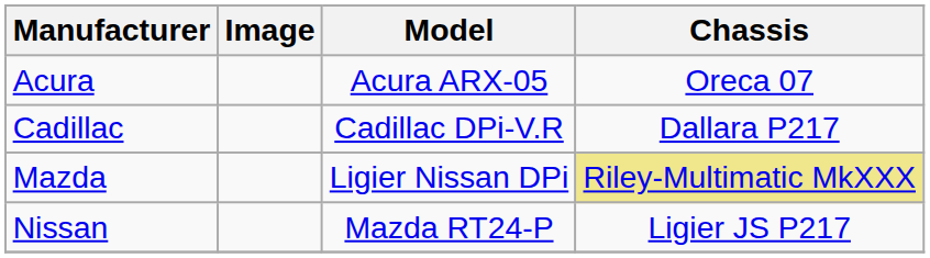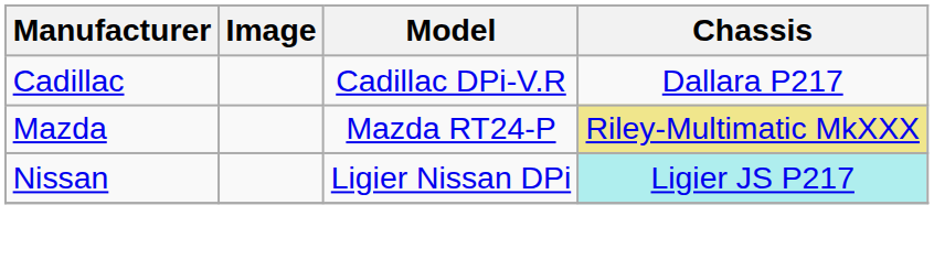- row: Acura | Acura ARX-05 | Oreca 07
Mazda | Model: Ligier Nissan DPi -> Mazda RT24-P
Nissan | Model: Mazda RT24-P -> Ligier Nissan DPi
Nissan | Chassis: no background -> paleturquoise background
